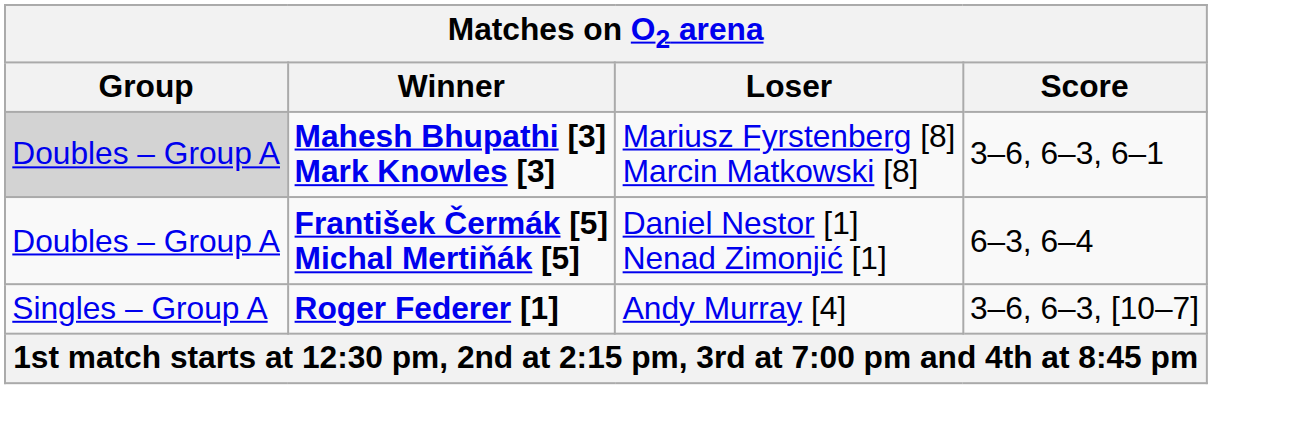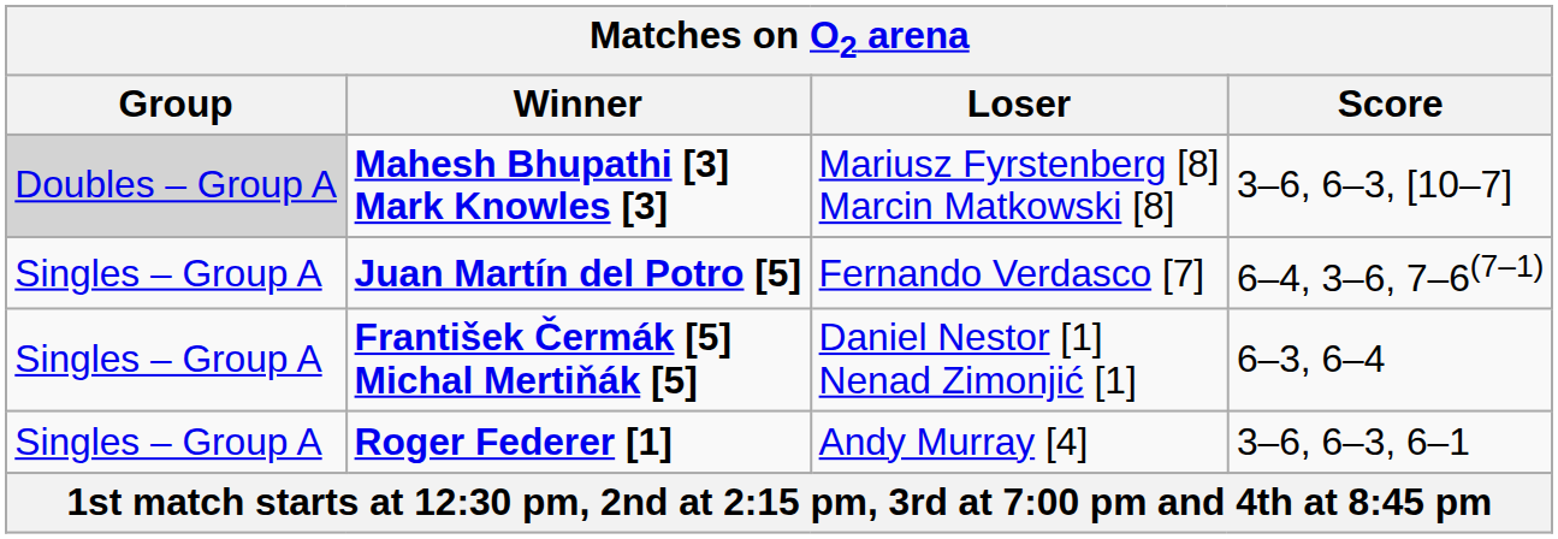Mahesh Bhupathi [3] Mark Knowles [3] | Score: 3–6, 6–3, 6–1 -> 3–6, 6–3, [10–7]
+ row: Singles – Group A | Juan Martín del Potro [5] | Fernando Verdasco [7] | 6–4, 3–6, 7–6(7–1)
František Čermák [5] Michal Mertiňák [5] | Group: Doubles – Group A -> Singles – Group A
Roger Federer [1] | Score: 3–6, 6–3, [10–7] -> 3–6, 6–3, 6–1
